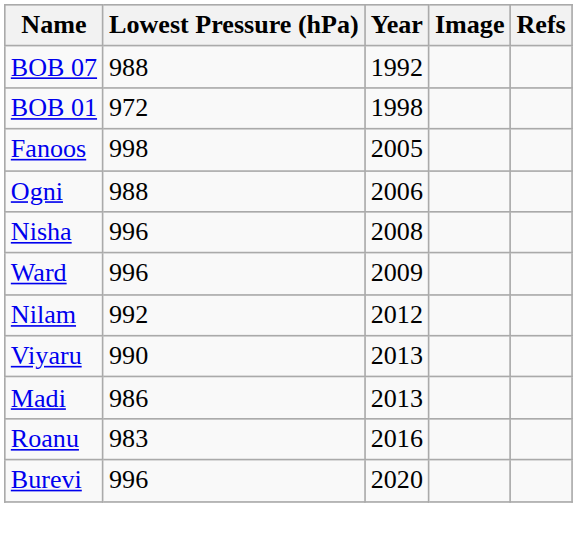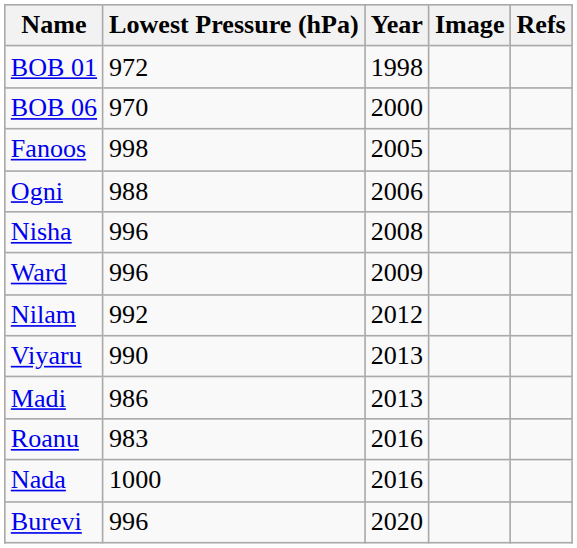- row: BOB 07 | 988 | 1992
+ row: BOB 06 | 970 | 2000
+ row: Nada | 1000 | 2016
